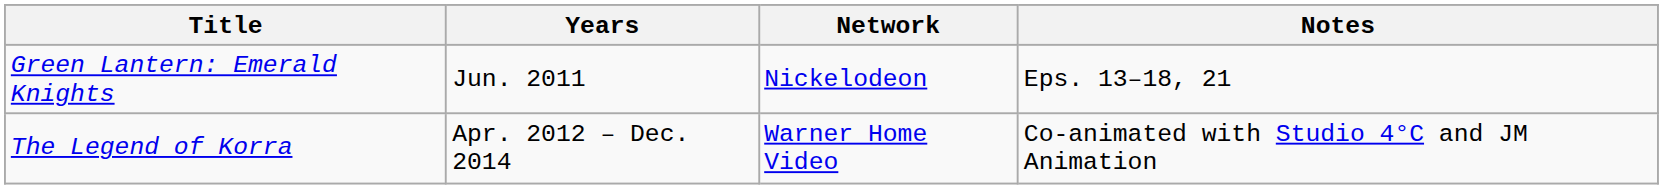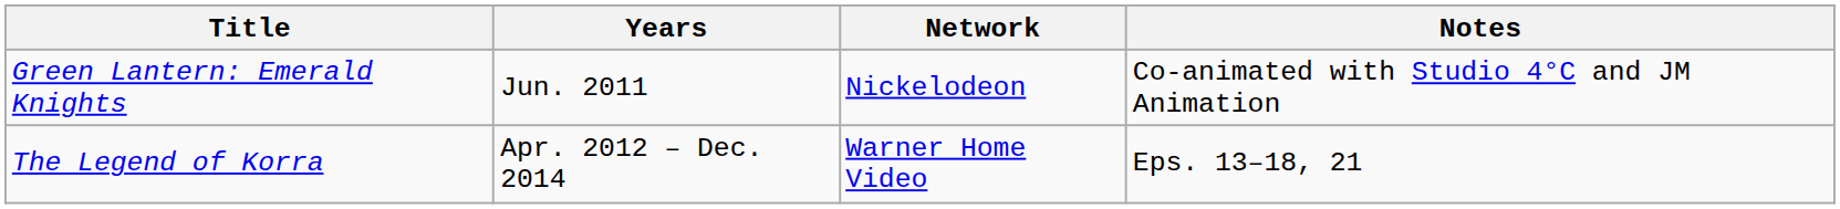Green Lantern: Emerald Knights | Notes: Eps. 13–18, 21 -> Co-animated with Studio 4°C and JM Animation
The Legend of Korra | Notes: Co-animated with Studio 4°C and JM Animation -> Eps. 13–18, 21
